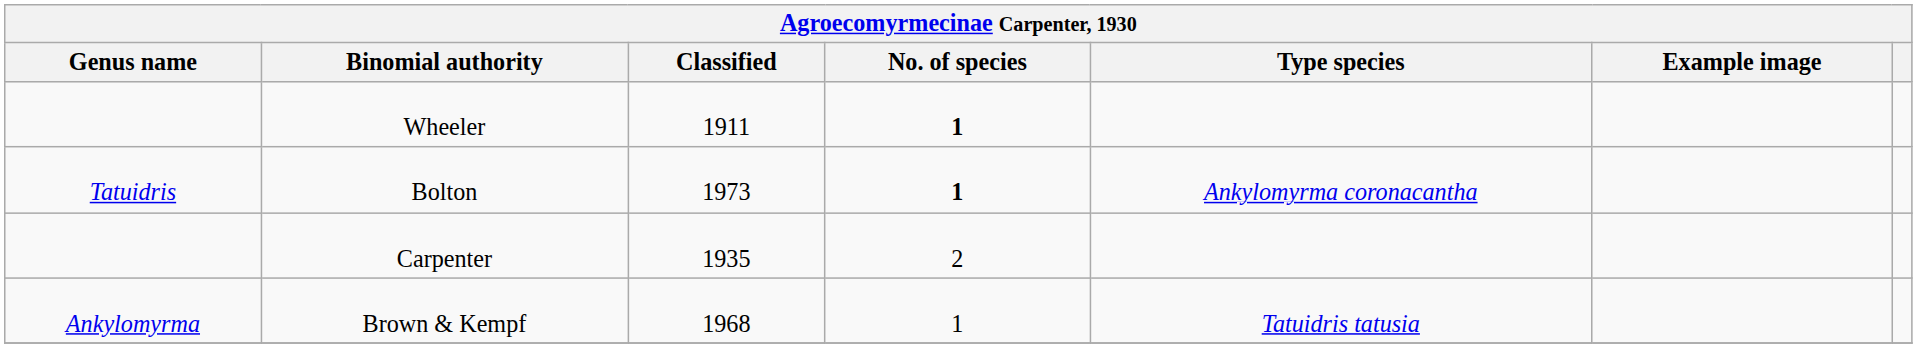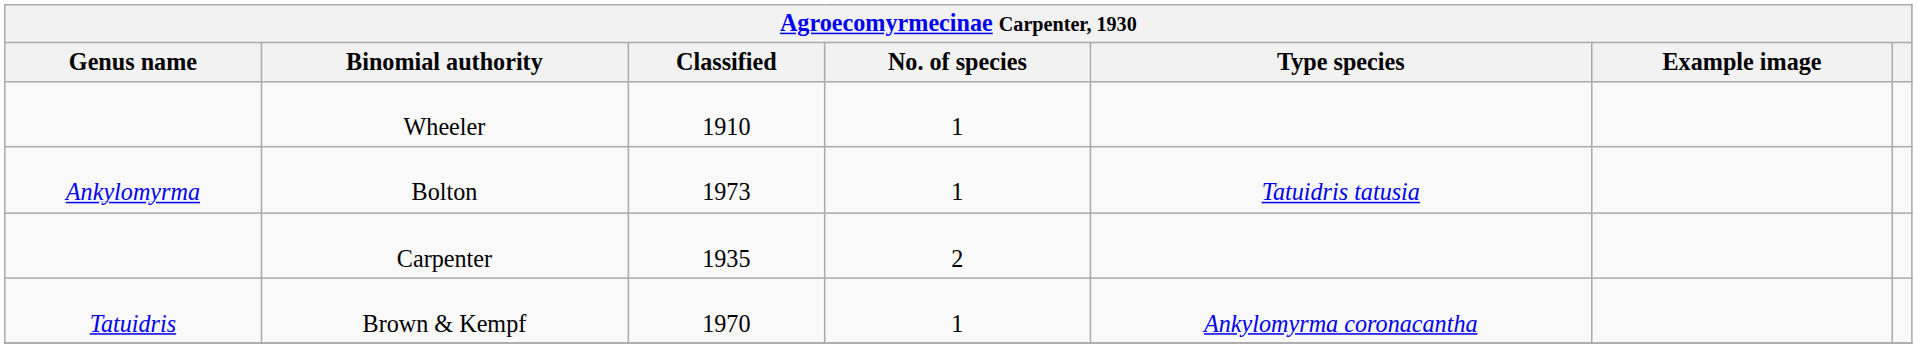Wheeler | Classified: 1911 -> 1910
Wheeler | No. of species: bold -> normal
Bolton | Genus name: Tatuidris -> Ankylomyrma
Bolton | No. of species: bold -> normal
Bolton | Type species: Ankylomyrma coronacantha -> Tatuidris tatusia
Brown & Kempf | Genus name: Ankylomyrma -> Tatuidris
Brown & Kempf | Classified: 1968 -> 1970
Brown & Kempf | Type species: Tatuidris tatusia -> Ankylomyrma coronacantha
